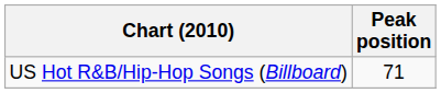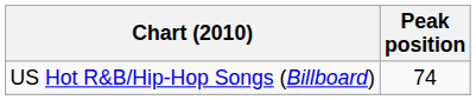US Hot R&B/Hip-Hop Songs (Billboard) | Peak position: 71 -> 74
